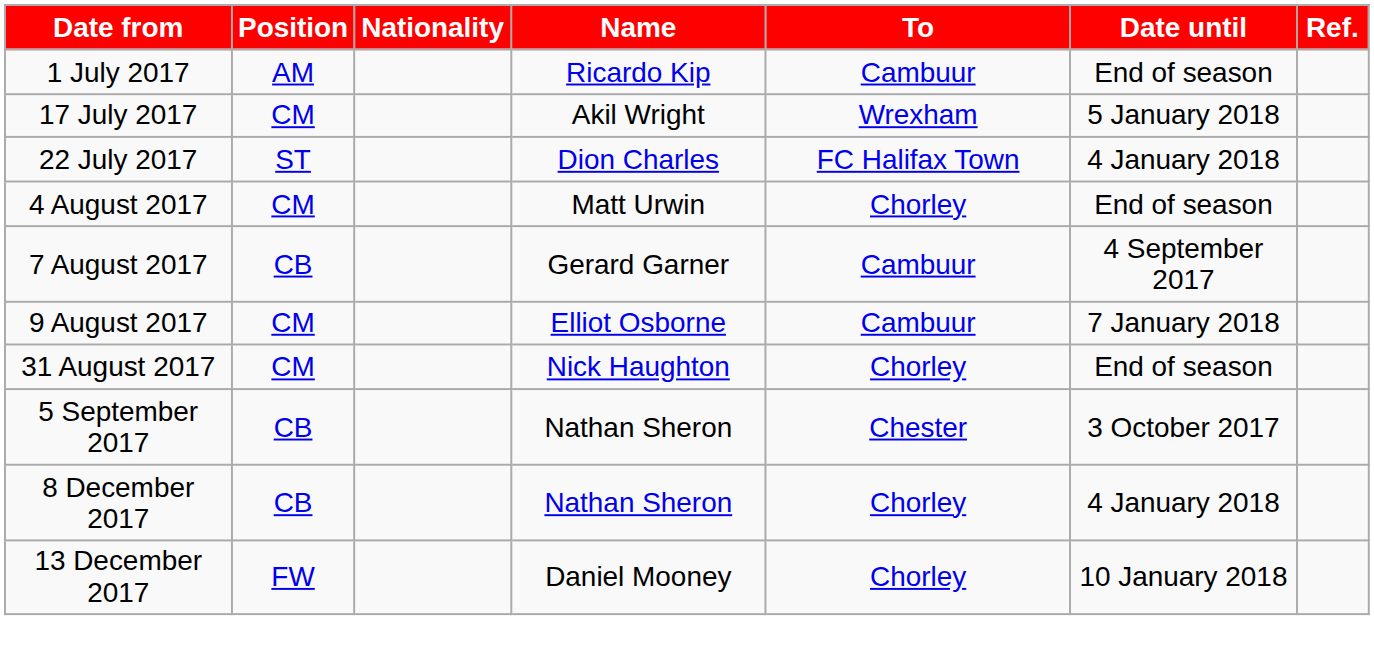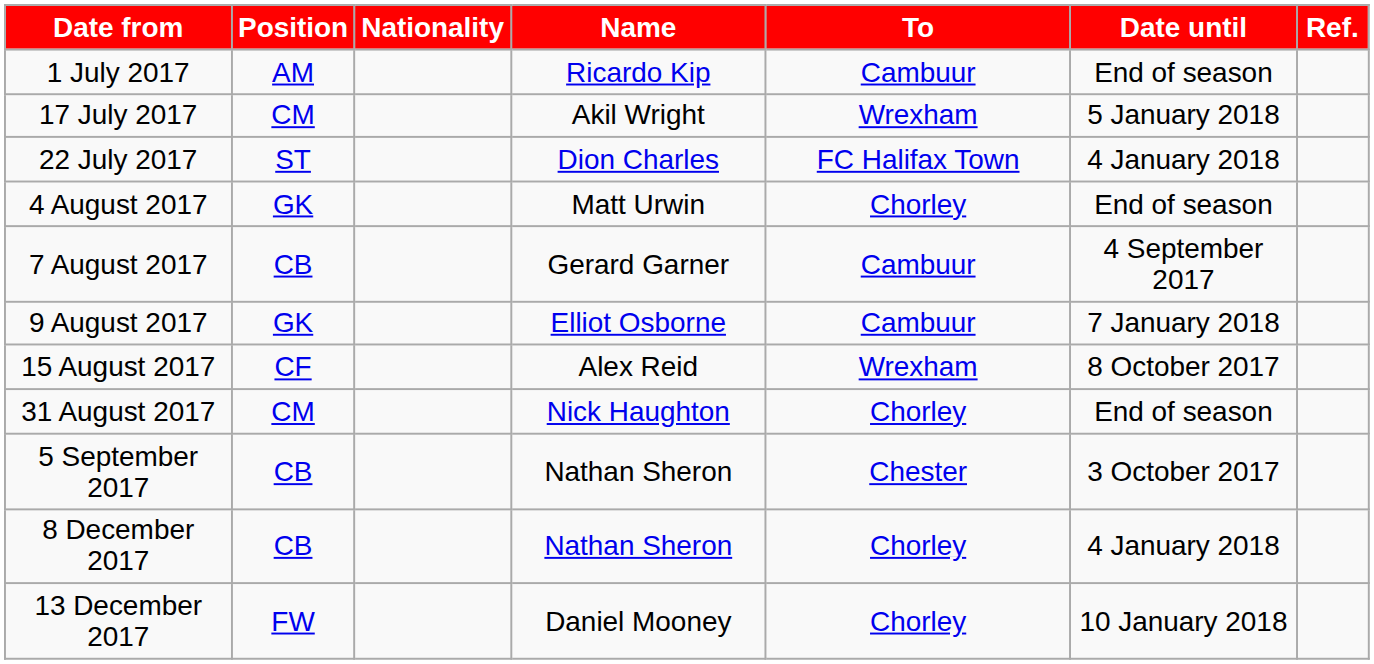4 August 2017 | Position: CM -> GK
9 August 2017 | Position: CM -> GK
+ row: 15 August 2017 | CF | Alex Reid | Wrexham | 8 October 2017
